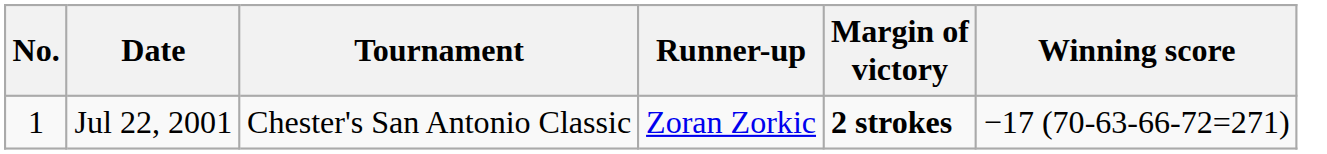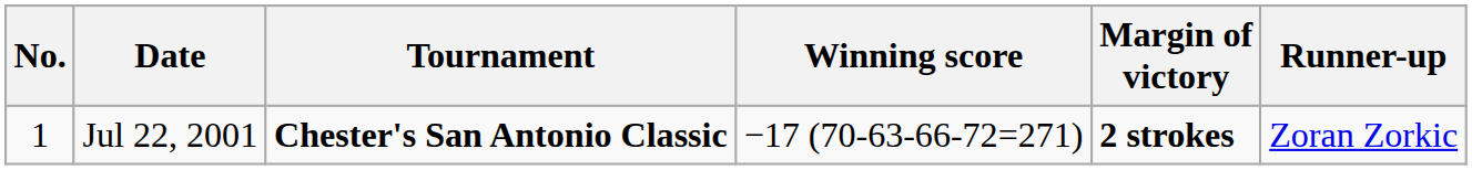columns swapped: Winning score <-> Runner-up
Jul 22, 2001 | Tournament: normal -> bold
